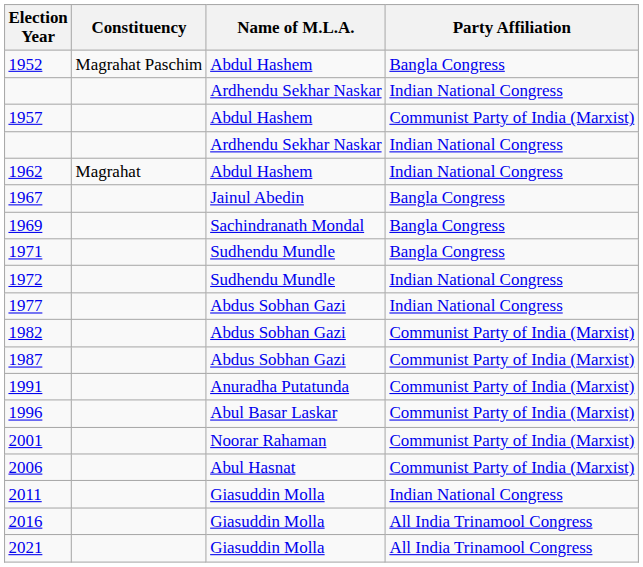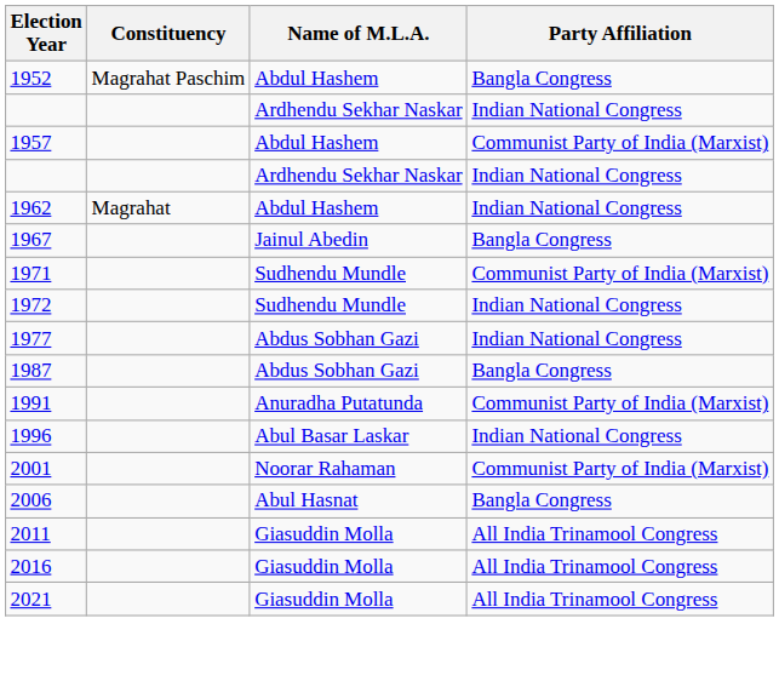- row: 1969 | Sachindranath Mondal | Bangla Congress
1971 | Party Affiliation: Bangla Congress -> Communist Party of India (Marxist)
- row: 1982 | Abdus Sobhan Gazi | Communist Party of India (Marxist)
1987 | Party Affiliation: Communist Party of India (Marxist) -> Bangla Congress
1996 | Party Affiliation: Communist Party of India (Marxist) -> Indian National Congress
2006 | Party Affiliation: Communist Party of India (Marxist) -> Bangla Congress
2011 | Party Affiliation: Indian National Congress -> All India Trinamool Congress
